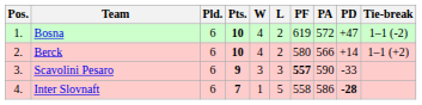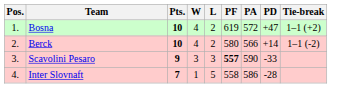- column: Pld. | 6 | 6 | 6 | 6
Bosna | Tie-break: 1–1 (-2) -> 1–1 (+2)
Berck | Tie-break: 1–1 (+2) -> 1–1 (-2)
Inter Slovnaft | PD: bold -> normal
